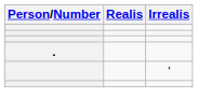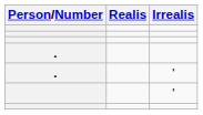+ row: . | '
